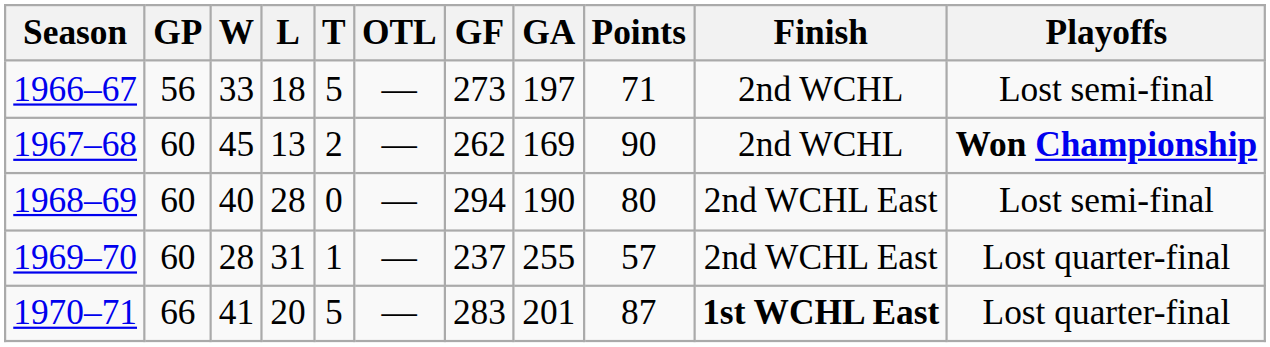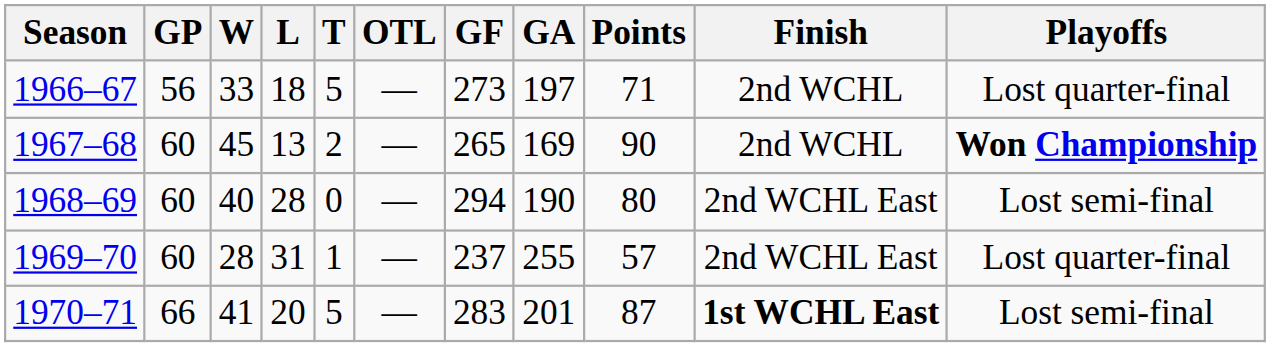1966–67 | Playoffs: Lost semi-final -> Lost quarter-final
1967–68 | GF: 262 -> 265
1970–71 | Playoffs: Lost quarter-final -> Lost semi-final
